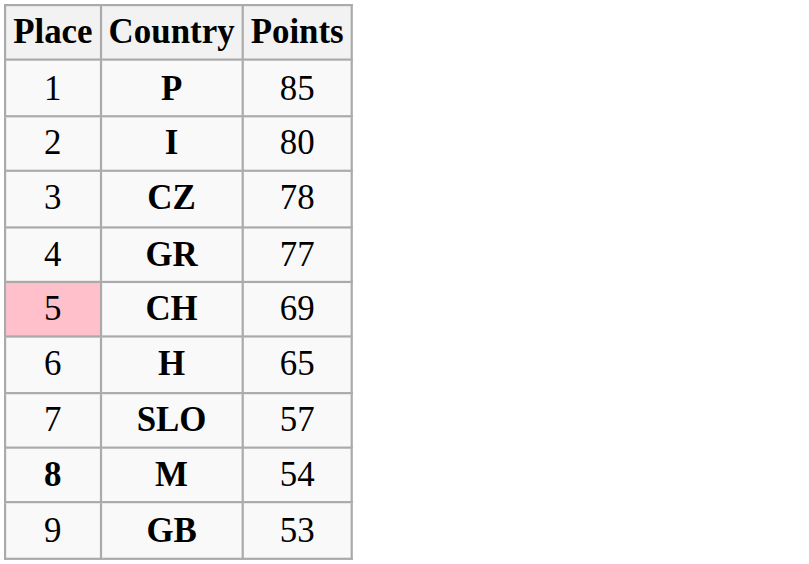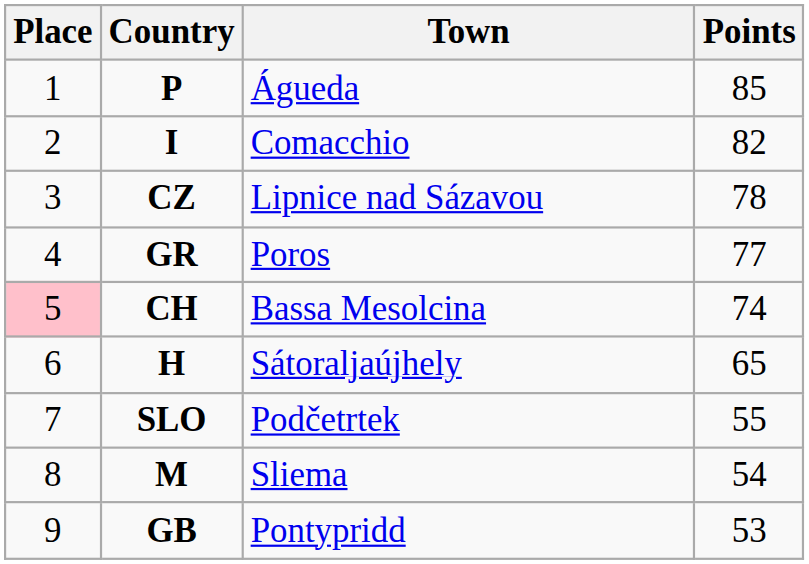+ column: Town | Águeda | Comacchio | Lipnice nad Sázavou | Poros | Bassa Mesolcina | Sátoraljaújhely | Podčetrtek | Sliema | Pontypridd
I | Points: 80 -> 82
CH | Points: 69 -> 74
SLO | Points: 57 -> 55
M | Place: bold -> normal
